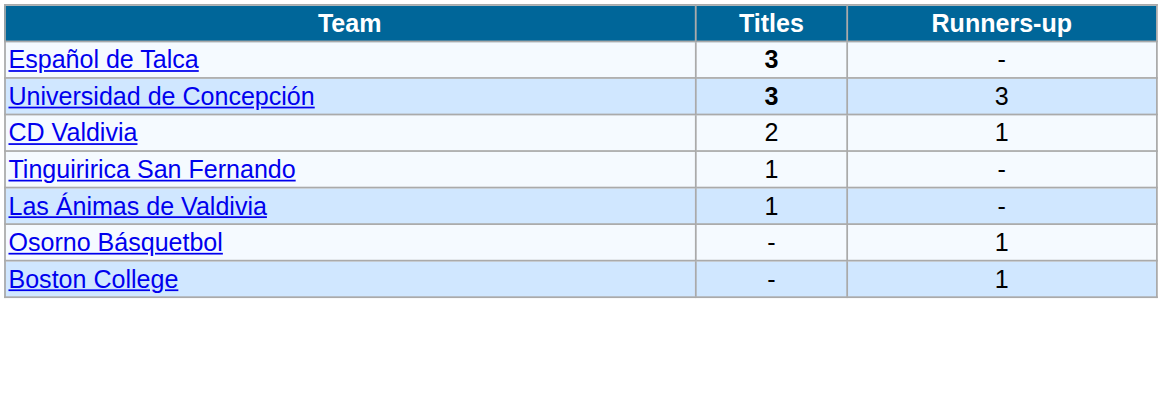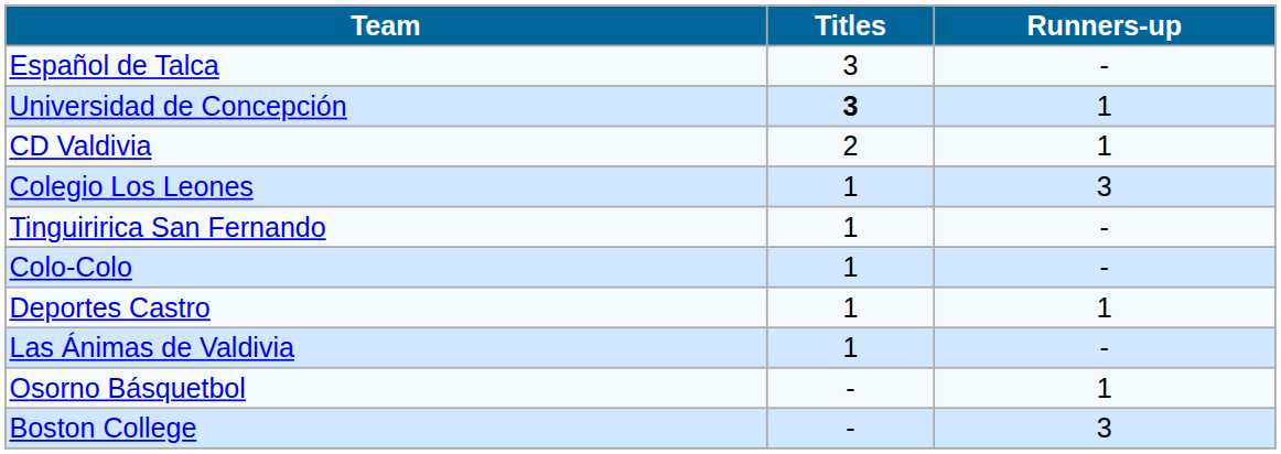Español de Talca | Titles: bold -> normal
Universidad de Concepción | Runners-up: 3 -> 1
+ row: Colegio Los Leones | 1 | 3
+ row: Colo-Colo | 1 | -
+ row: Deportes Castro | 1 | 1
Boston College | Runners-up: 1 -> 3
